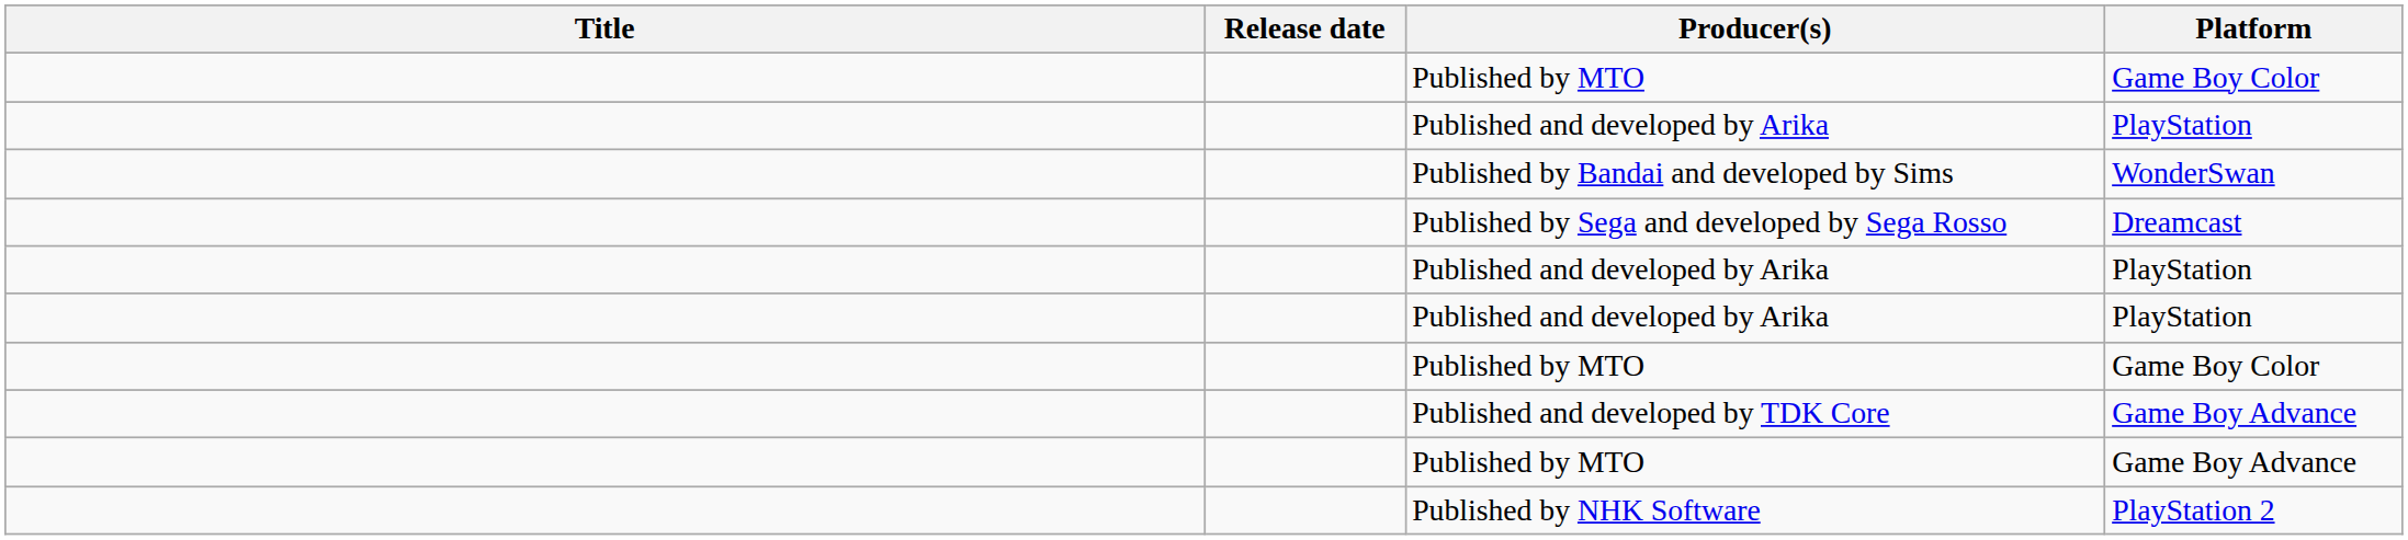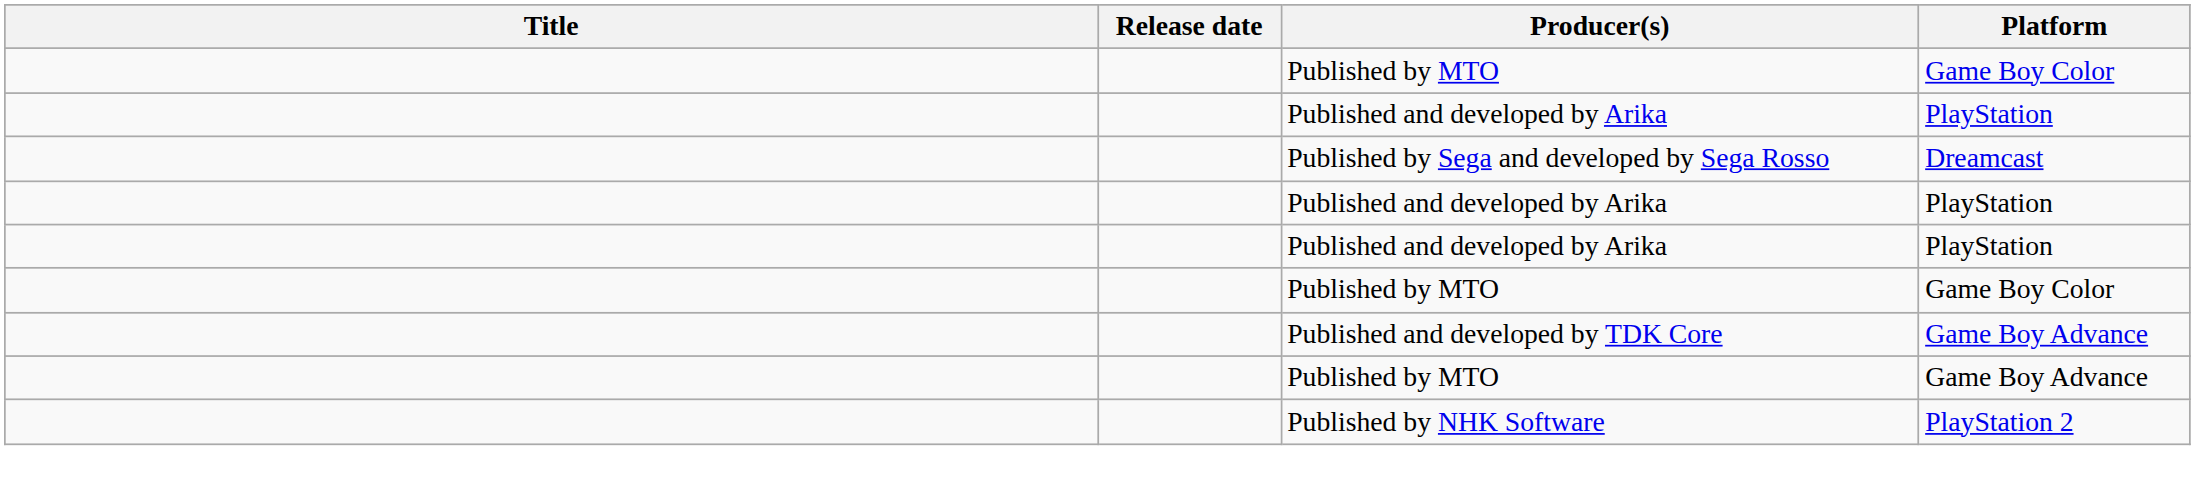- row: Published by Bandai and developed by Sims | WonderSwan
